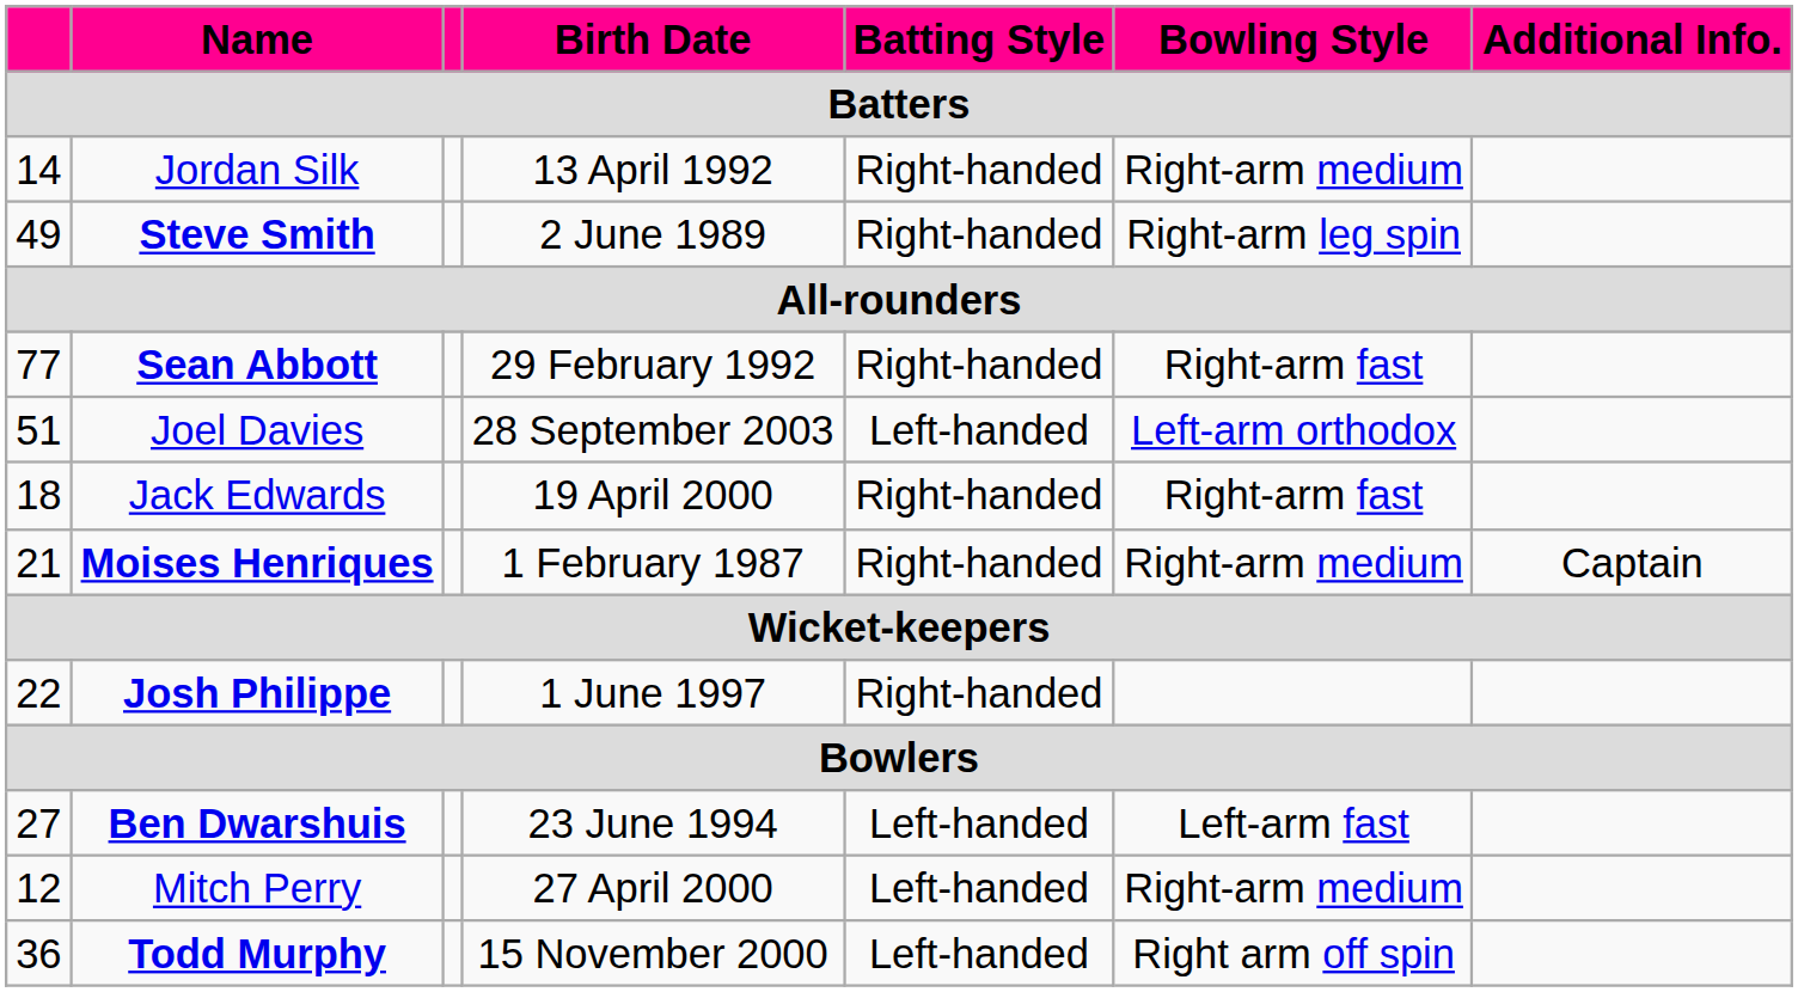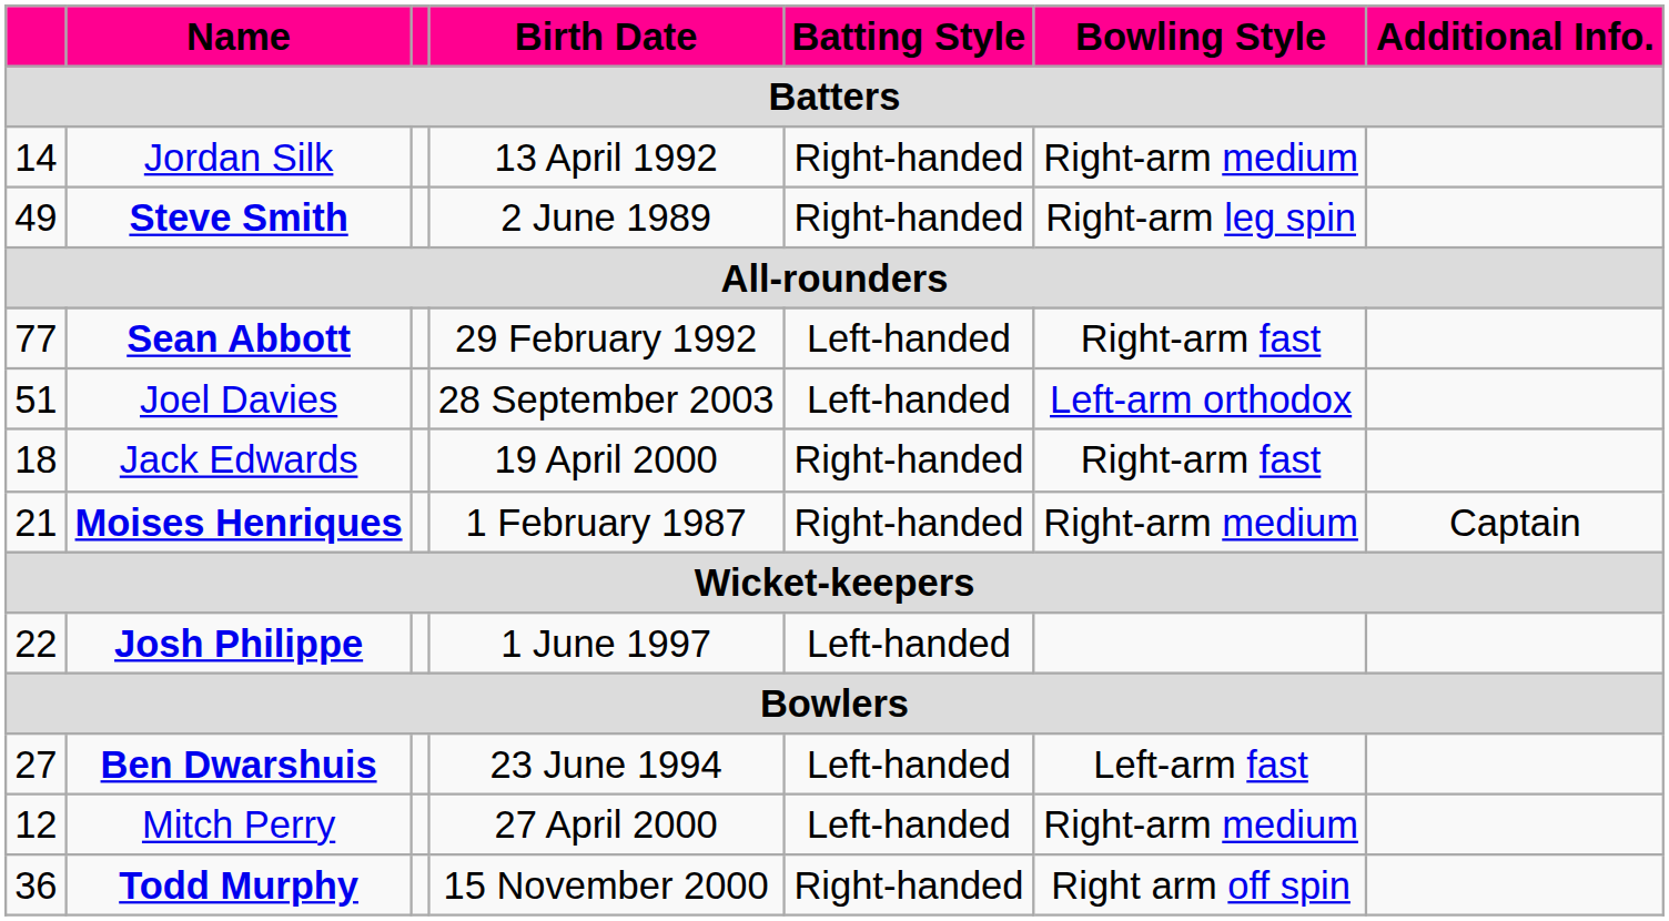Sean Abbott | Batting Style: Right-handed -> Left-handed
Josh Philippe | Batting Style: Right-handed -> Left-handed
Todd Murphy | Batting Style: Left-handed -> Right-handed
